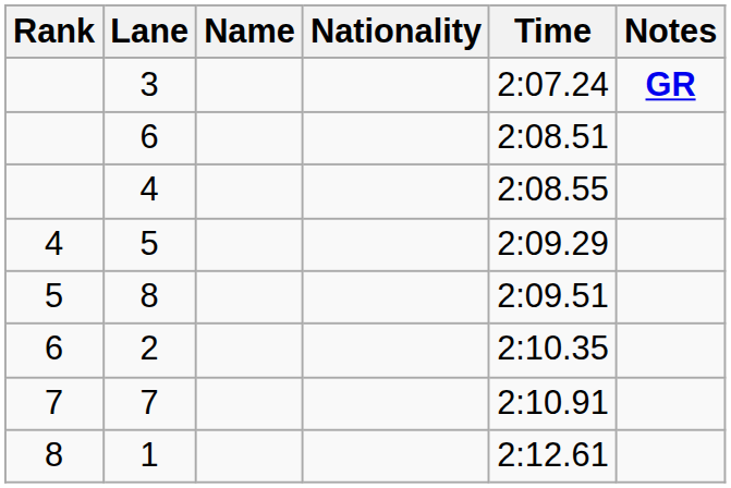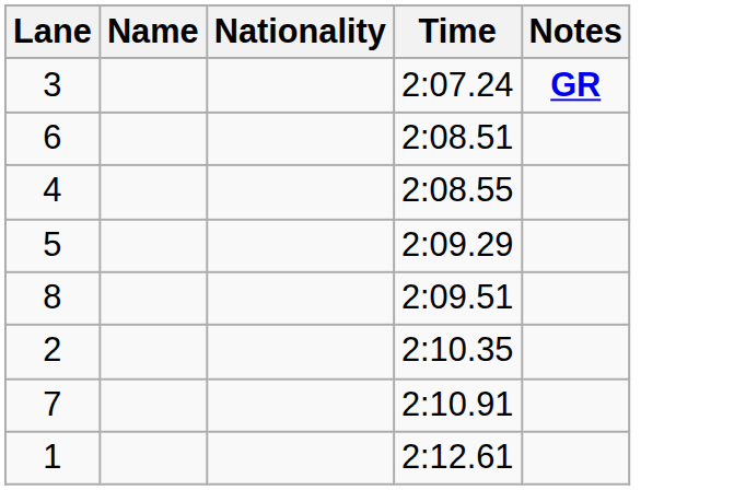- column: Rank | 4 | 5 | 6 | 7 | 8
